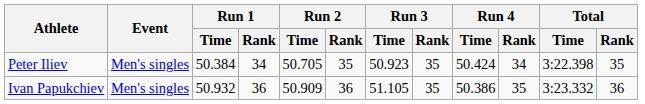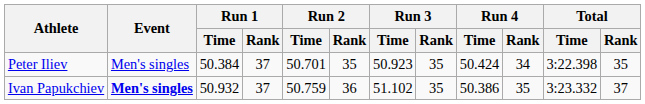Peter Iliev | Run 1 / Rank: 34 -> 37
Peter Iliev | Run 2 / Time: 50.705 -> 50.701
Ivan Papukchiev | Event: normal -> bold
Ivan Papukchiev | Run 1 / Rank: 36 -> 37
Ivan Papukchiev | Run 2 / Time: 50.909 -> 50.759
Ivan Papukchiev | Run 3 / Time: 51.105 -> 51.102
Ivan Papukchiev | Total / Rank: 36 -> 37
